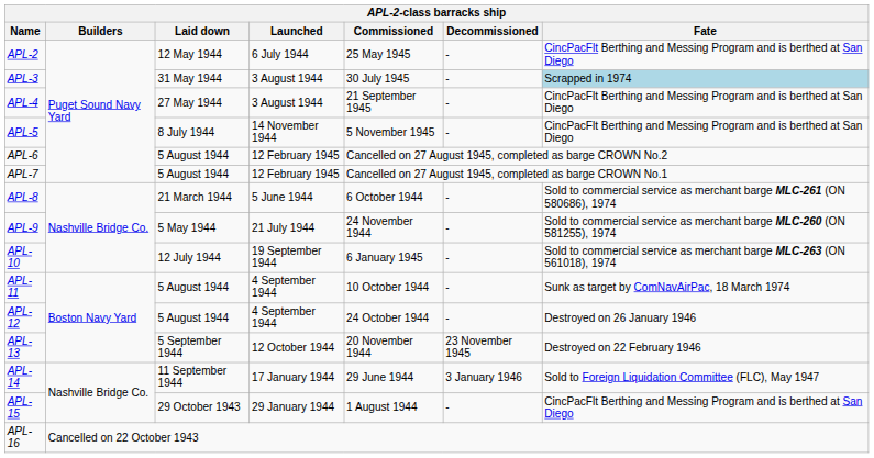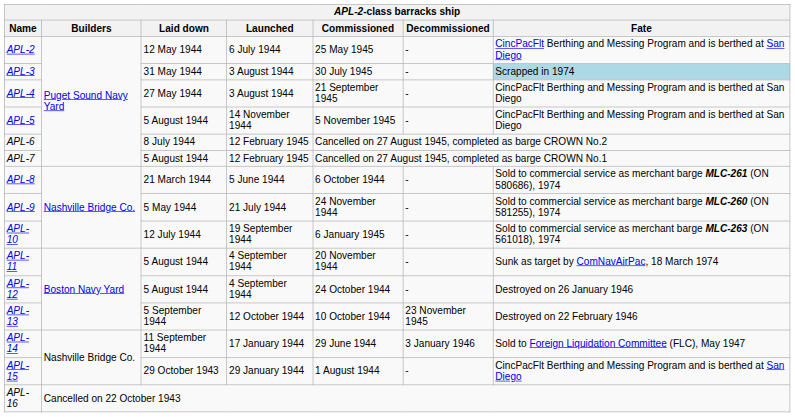APL-5 | Laid down: 8 July 1944 -> 5 August 1944
APL-6 | Laid down: 5 August 1944 -> 8 July 1944
APL-11 | Commissioned: 10 October 1944 -> 20 November 1944
APL-13 | Commissioned: 20 November 1944 -> 10 October 1944
